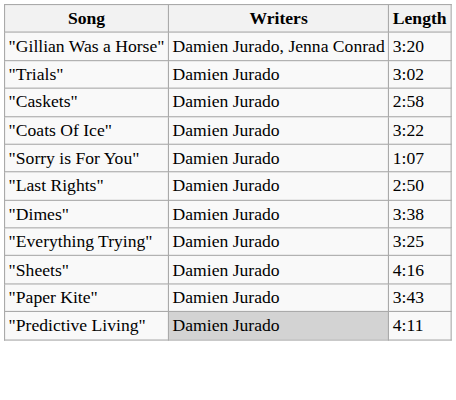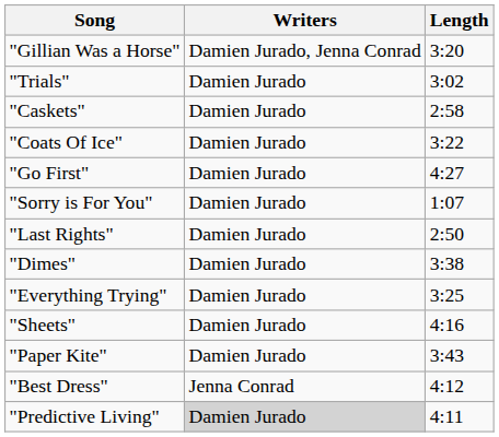+ row: "Go First" | Damien Jurado | 4:27
+ row: "Best Dress" | Jenna Conrad | 4:12
